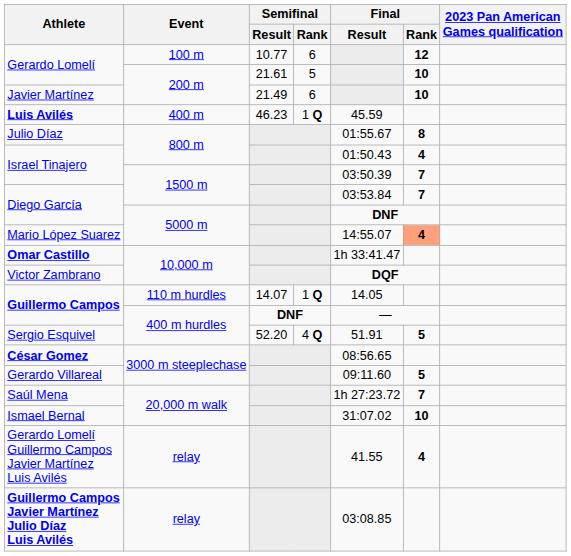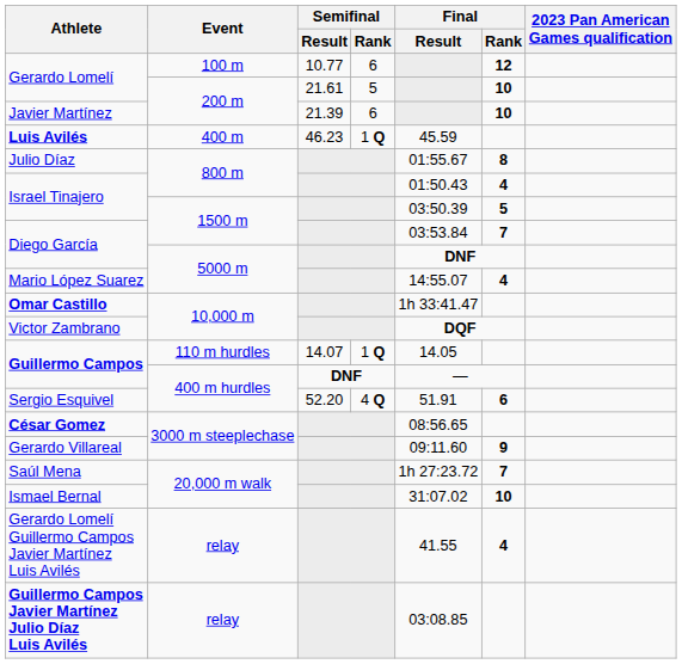Javier Martínez | Semifinal / Result: 21.49 -> 21.39
Israel Tinajero / 1500 m | Final / Rank: 7 -> 5
Mario López Suarez | Final / Rank: lightsalmon background -> no background
Sergio Esquivel | Final / Rank: 5 -> 6
Gerardo Villareal | Final / Rank: 5 -> 9
